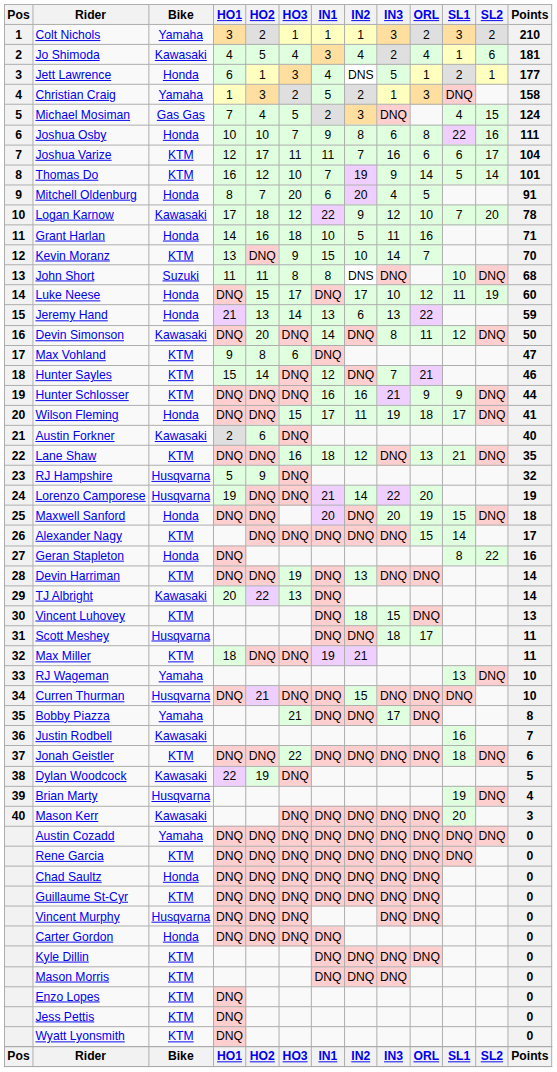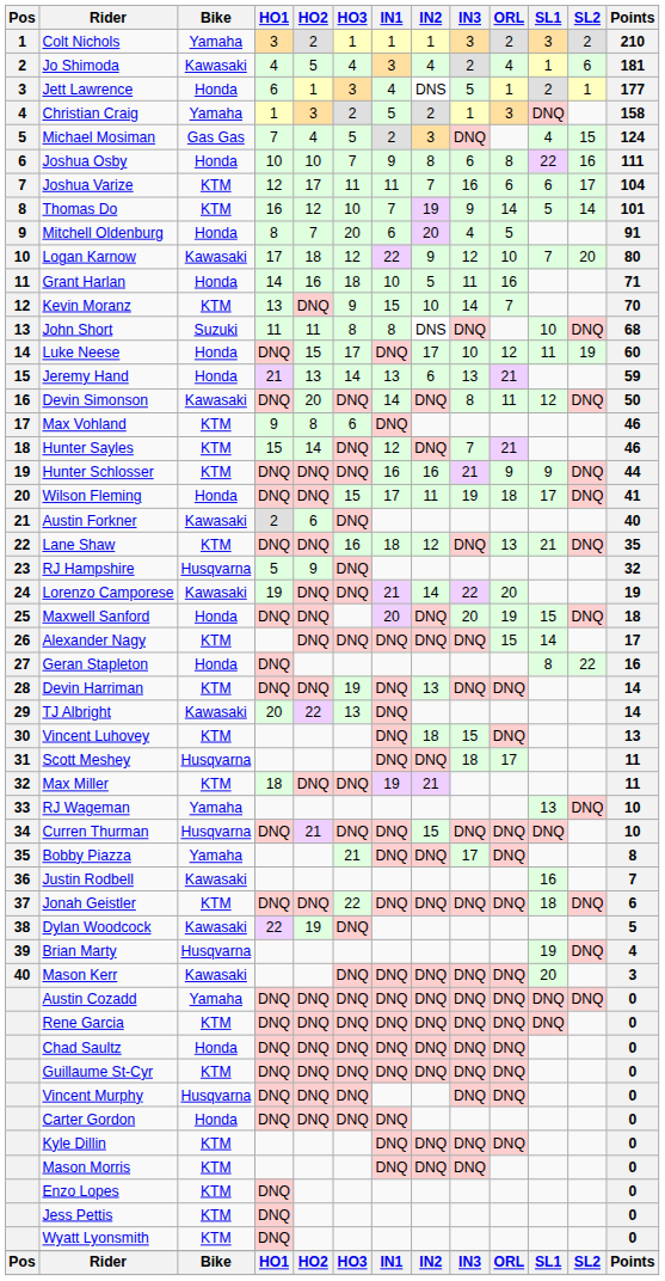Logan Karnow | Points: 78 -> 80
Jeremy Hand | ORL: 22 -> 21
Max Vohland | Points: 47 -> 46
Lorenzo Camporese | Bike: Husqvarna -> Kawasaki
